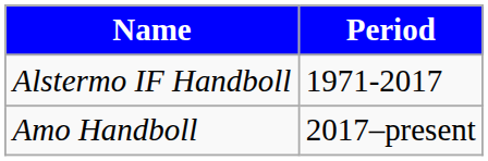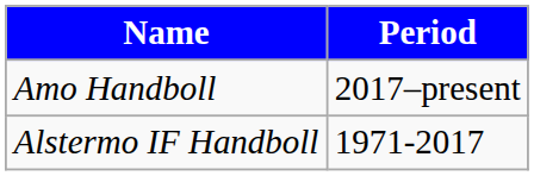rows swapped: Alstermo IF Handboll <-> Amo Handboll
